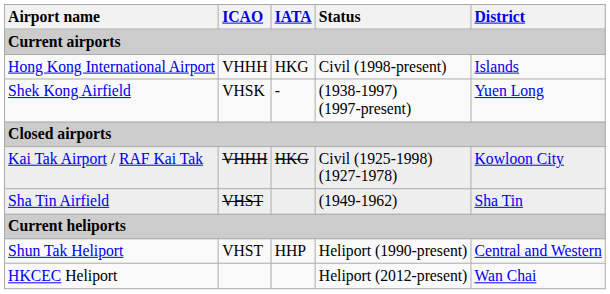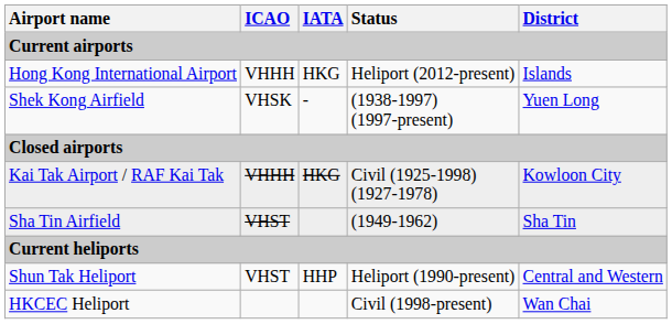Hong Kong International Airport | Status: Civil (1998-present) -> Heliport (2012-present)
HKCEC Heliport | Status: Heliport (2012-present) -> Civil (1998-present)
